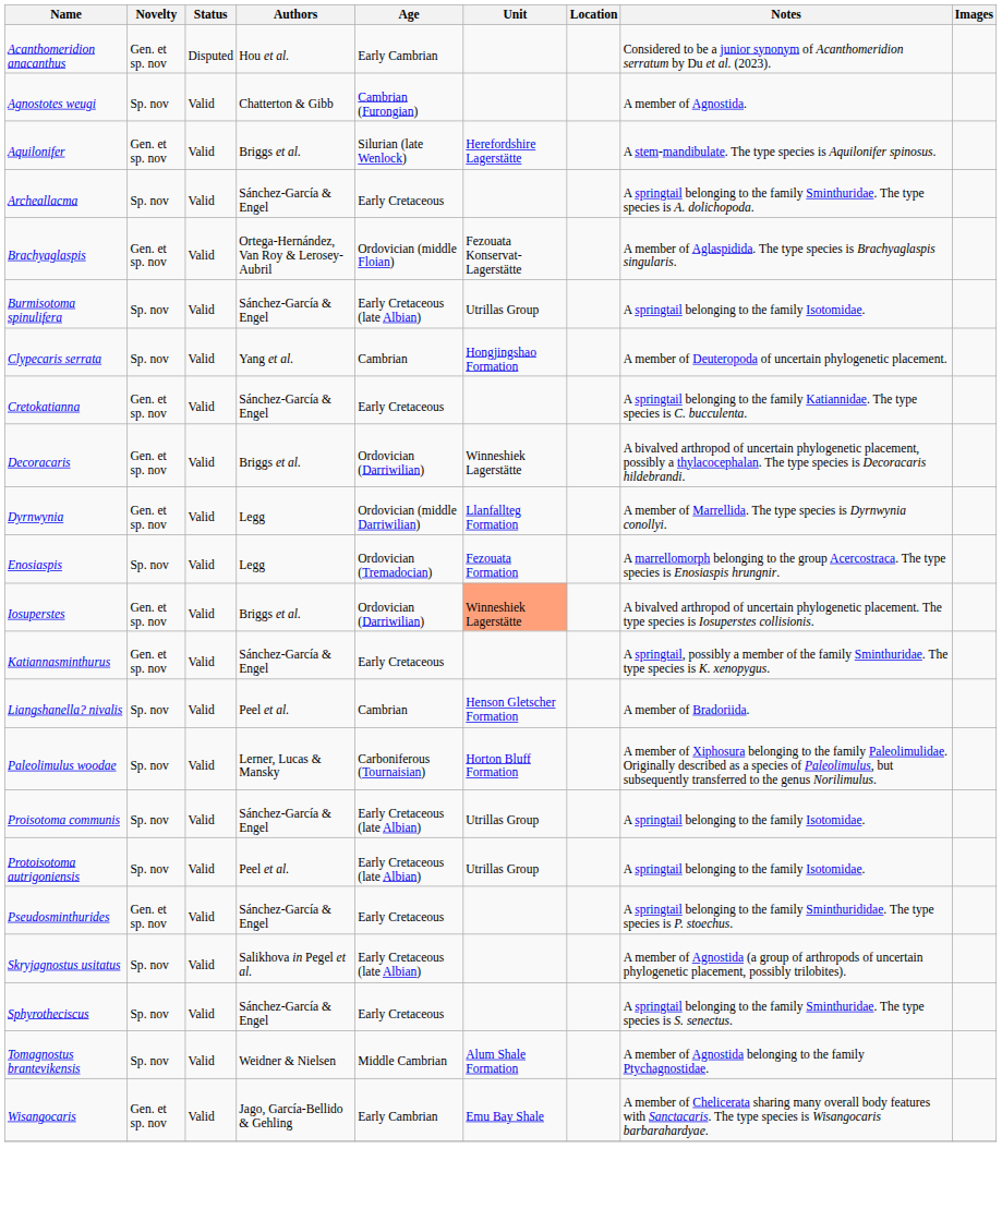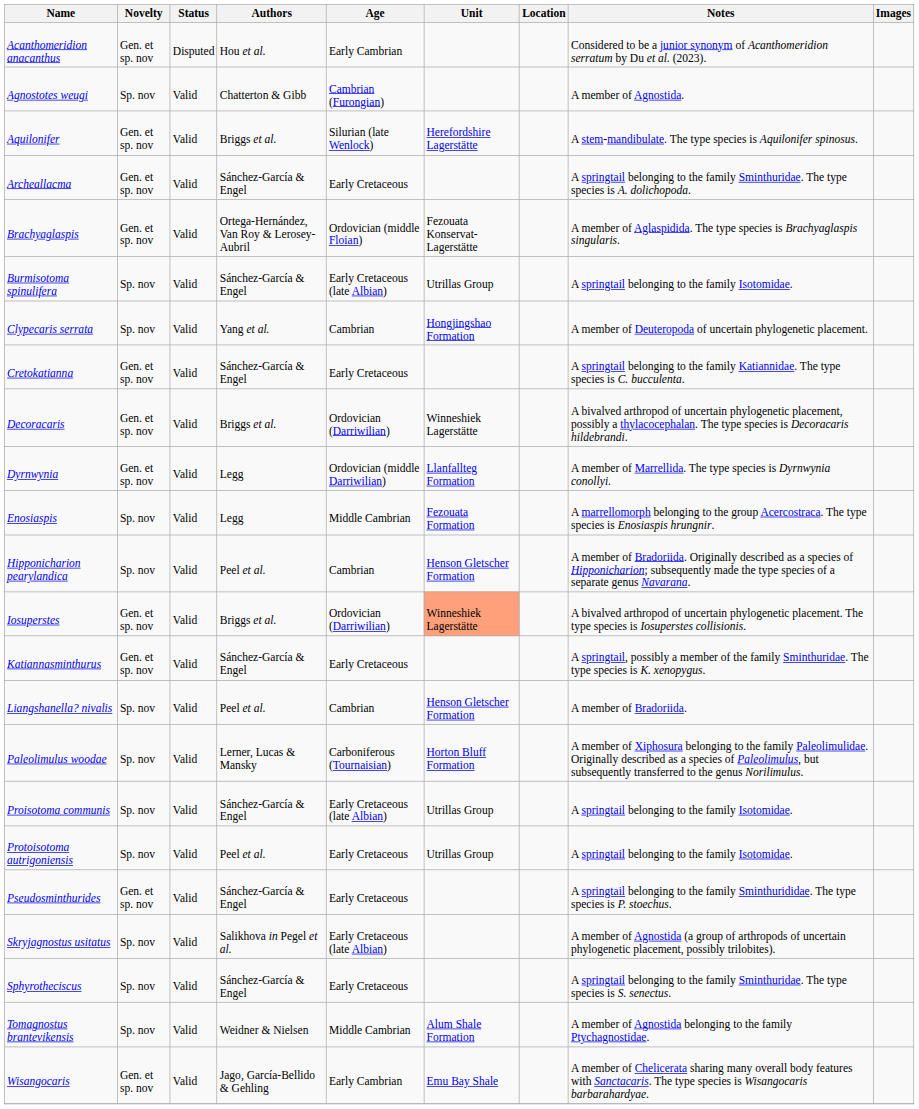Archeallacma | Novelty: Sp. nov -> Gen. et sp. nov
Enosiaspis | Age: Ordovician (Tremadocian) -> Middle Cambrian
+ row: Hipponicharion pearylandica | Sp. nov | Valid | Peel et al. | Cambrian | Henson Gletscher Formation | A member of Bradoriida. Originally described as a species of Hipponicharion; subsequently made the type species of a separate genus Navarana.
Protoisotoma autrigoniensis | Age: Early Cretaceous (late Albian) -> Early Cretaceous
